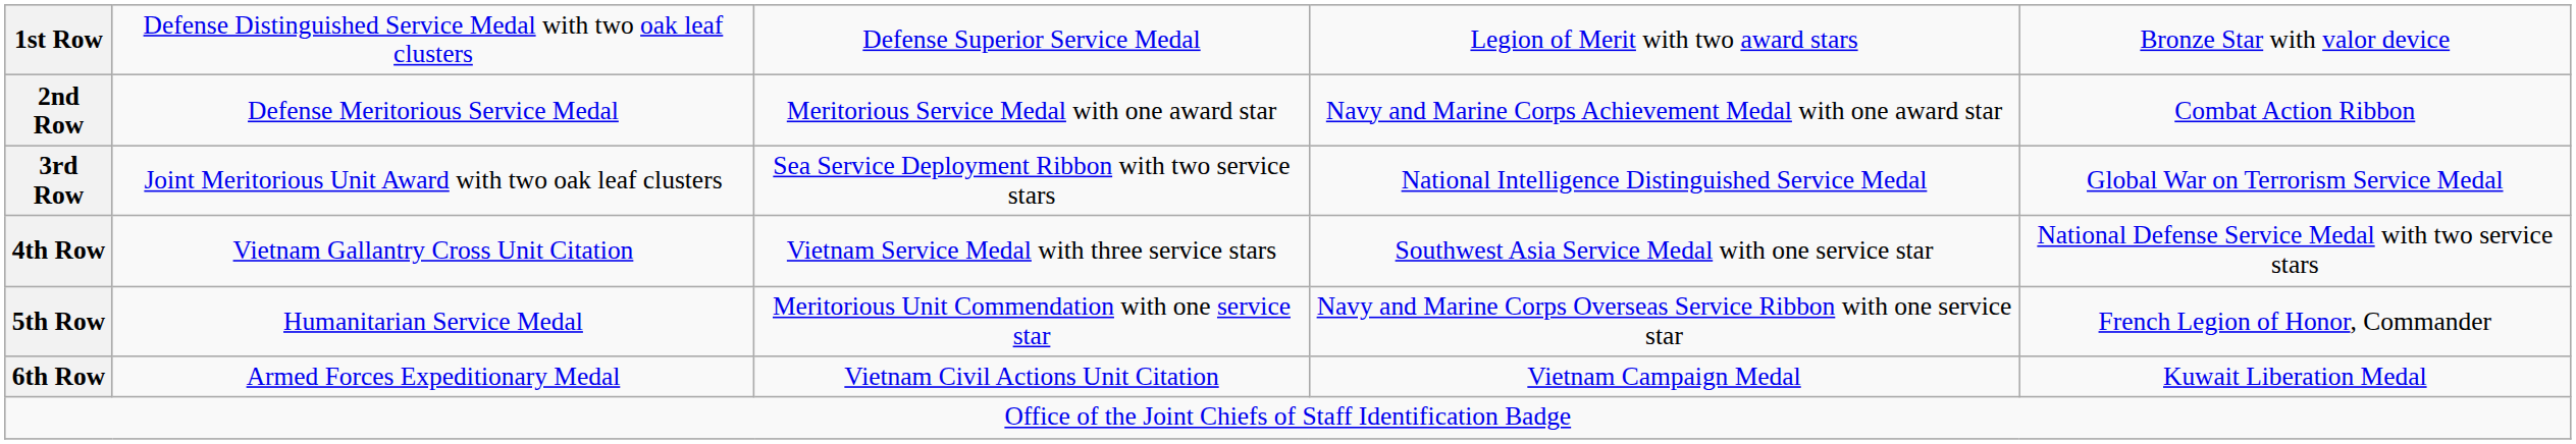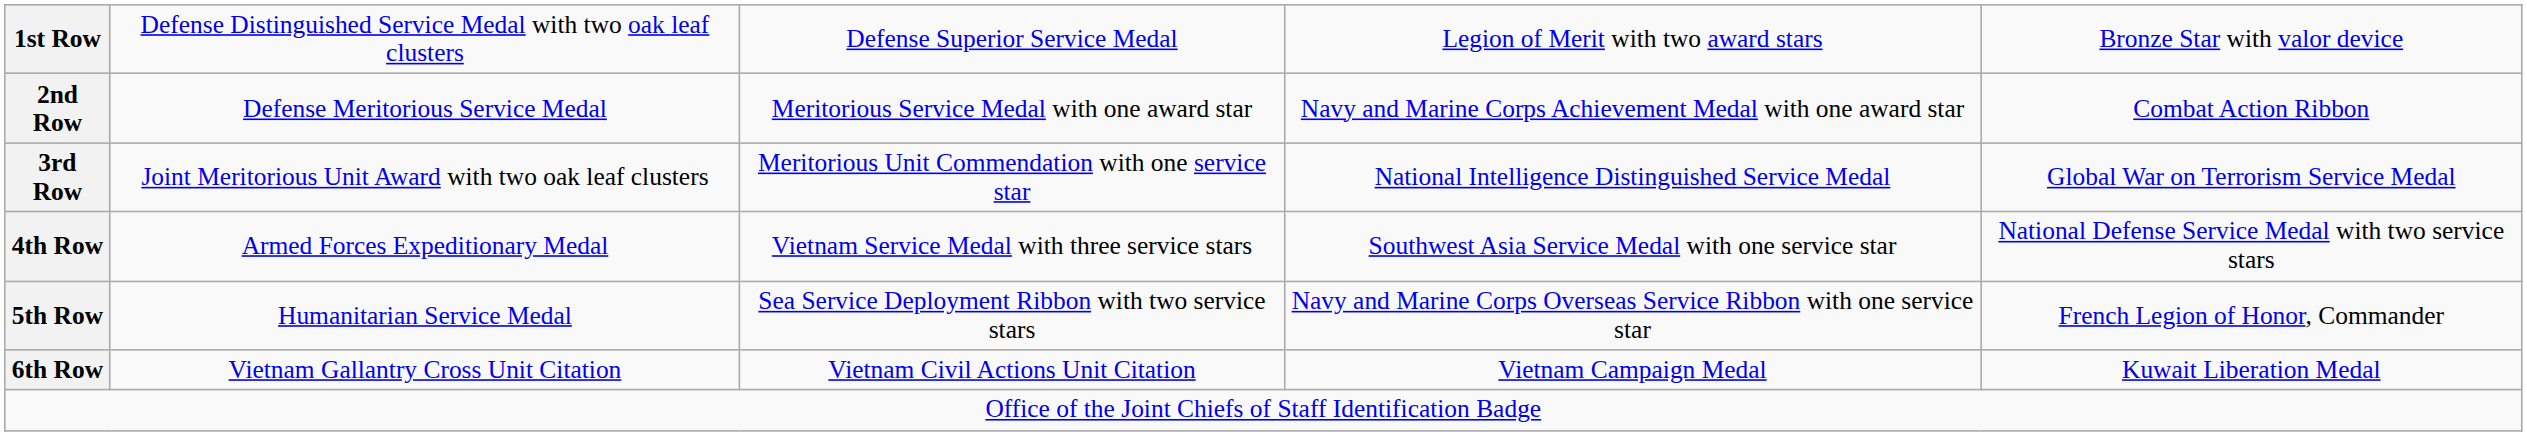3rd Row | column 3: Sea Service Deployment Ribbon with two service stars -> Meritorious Unit Commendation with one service star
4th Row | column 2: Vietnam Gallantry Cross Unit Citation -> Armed Forces Expeditionary Medal
5th Row | column 3: Meritorious Unit Commendation with one service star -> Sea Service Deployment Ribbon with two service stars
6th Row | column 2: Armed Forces Expeditionary Medal -> Vietnam Gallantry Cross Unit Citation
